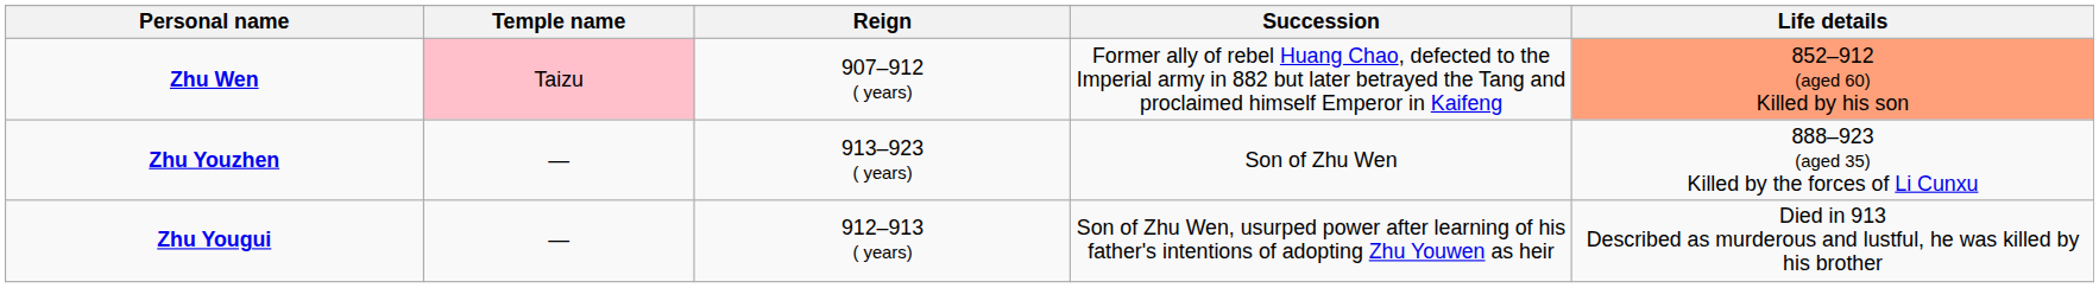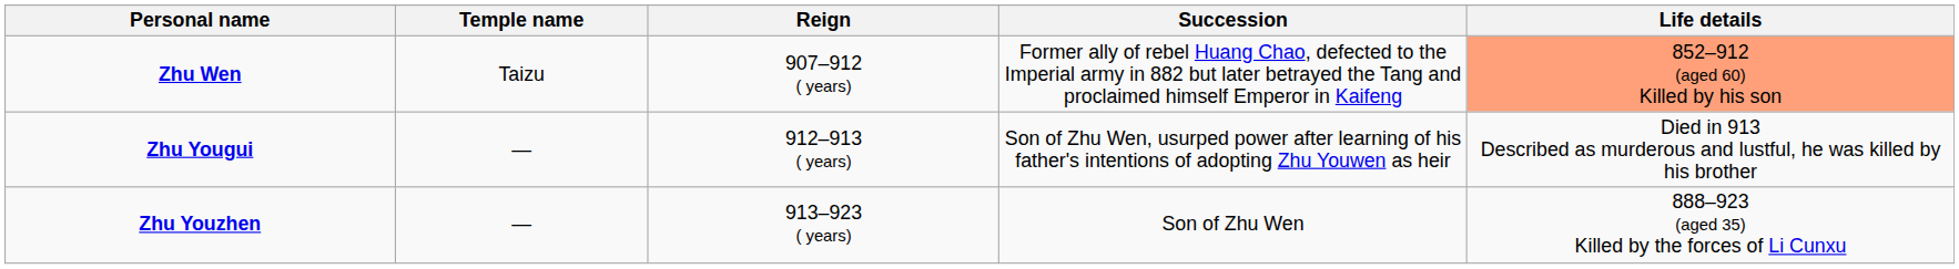Zhu Wen | Temple name: pink background -> no background
rows swapped: Zhu Yougui <-> Zhu Youzhen
